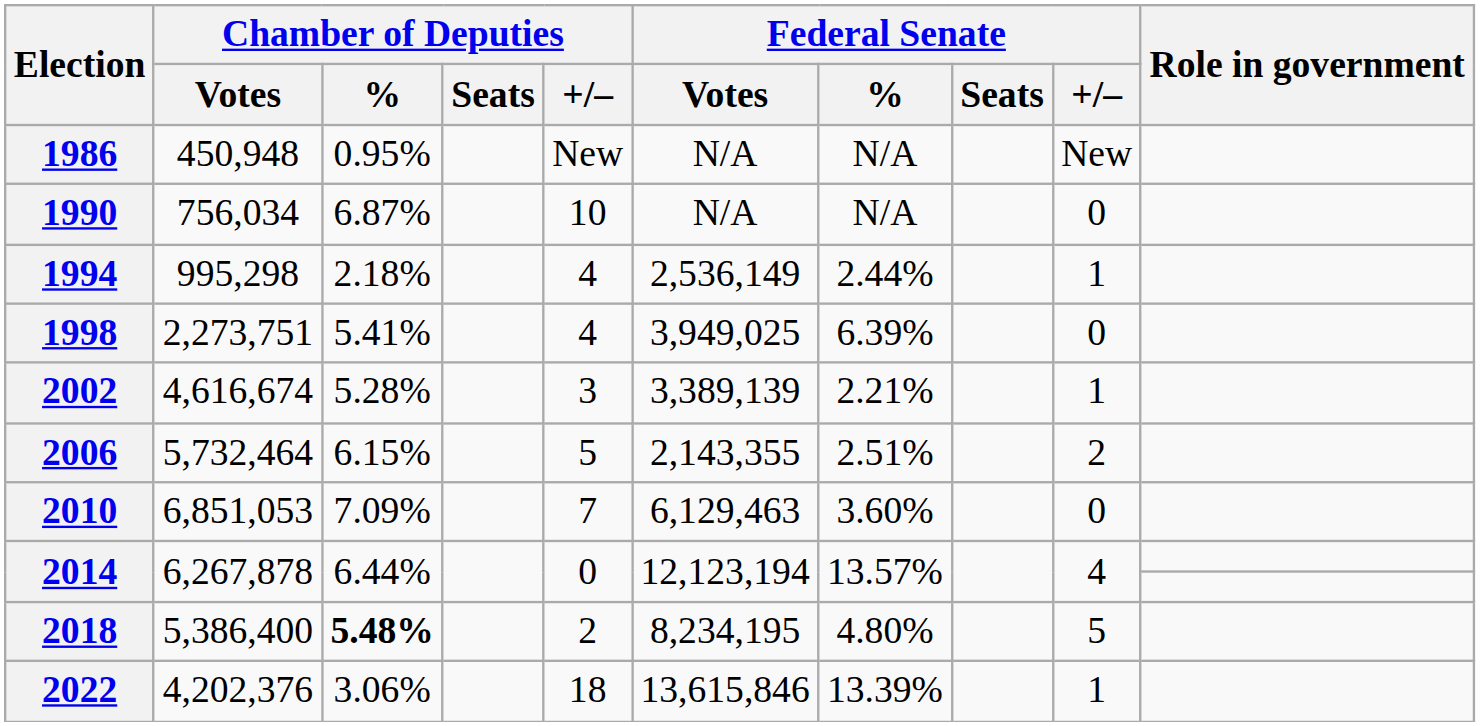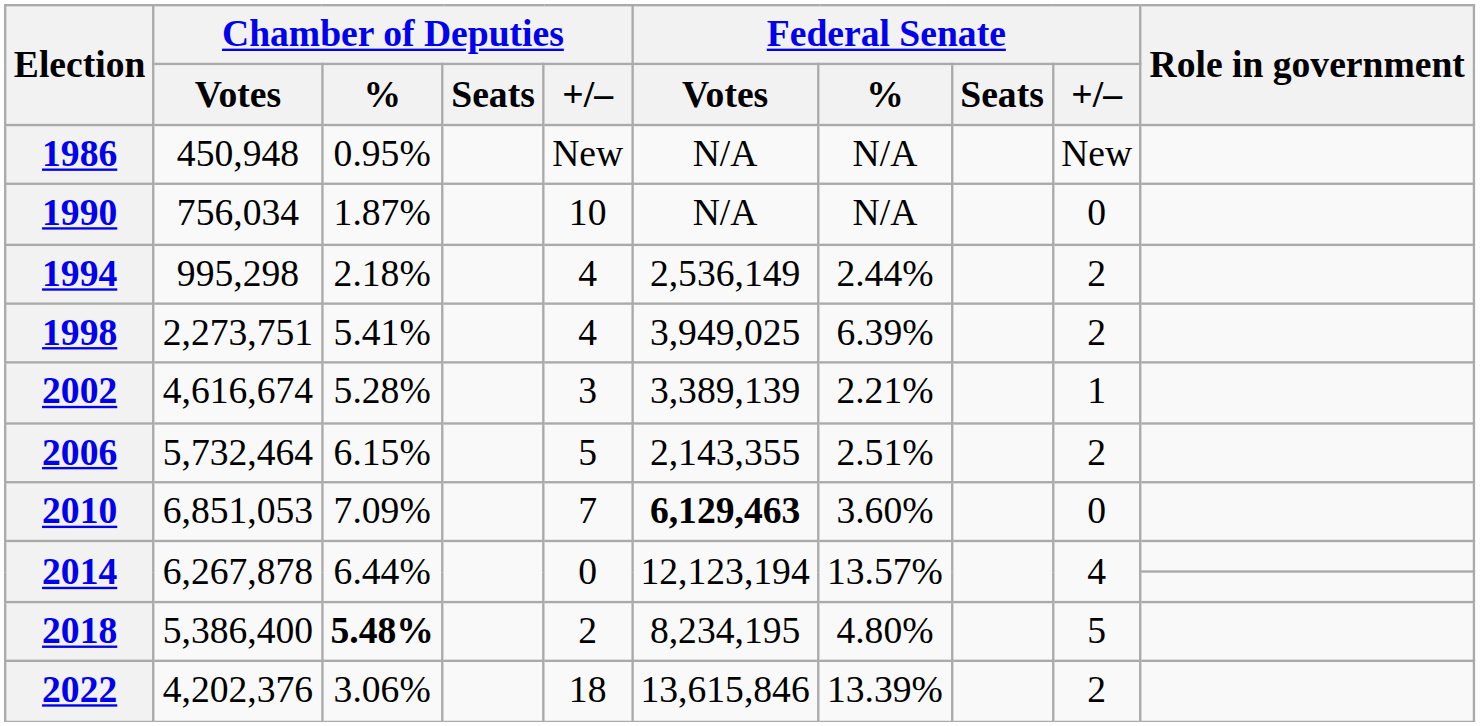1990 | Chamber of Deputies / %: 6.87% -> 1.87%
1994 | Federal Senate / +/–: 1 -> 2
1998 | Federal Senate / +/–: 0 -> 2
2010 | Federal Senate / Votes: normal -> bold
2022 | Federal Senate / +/–: 1 -> 2
